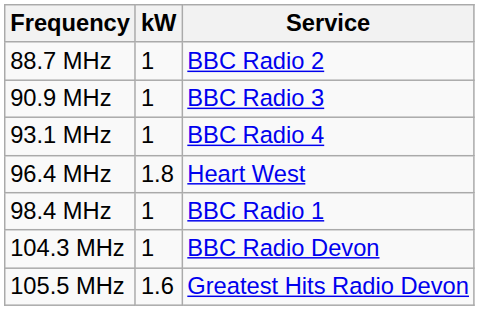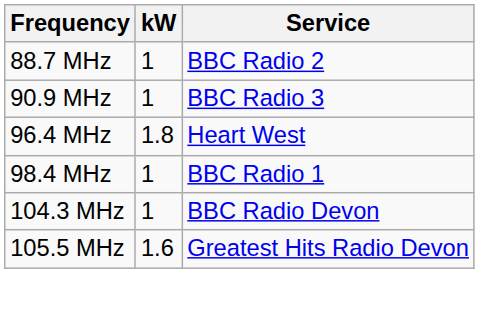- row: 93.1 MHz | 1 | BBC Radio 4
